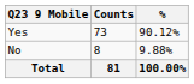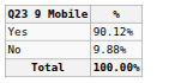- column: Counts | 73 | 8 | 81
